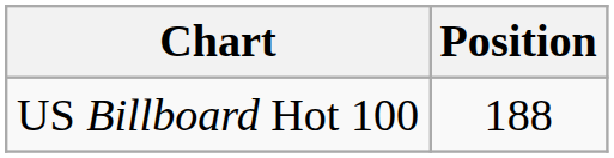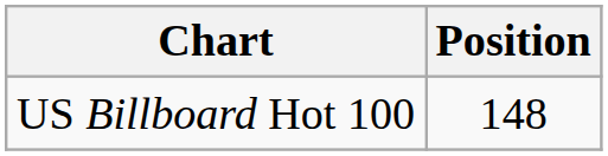US Billboard Hot 100 | Position: 188 -> 148
